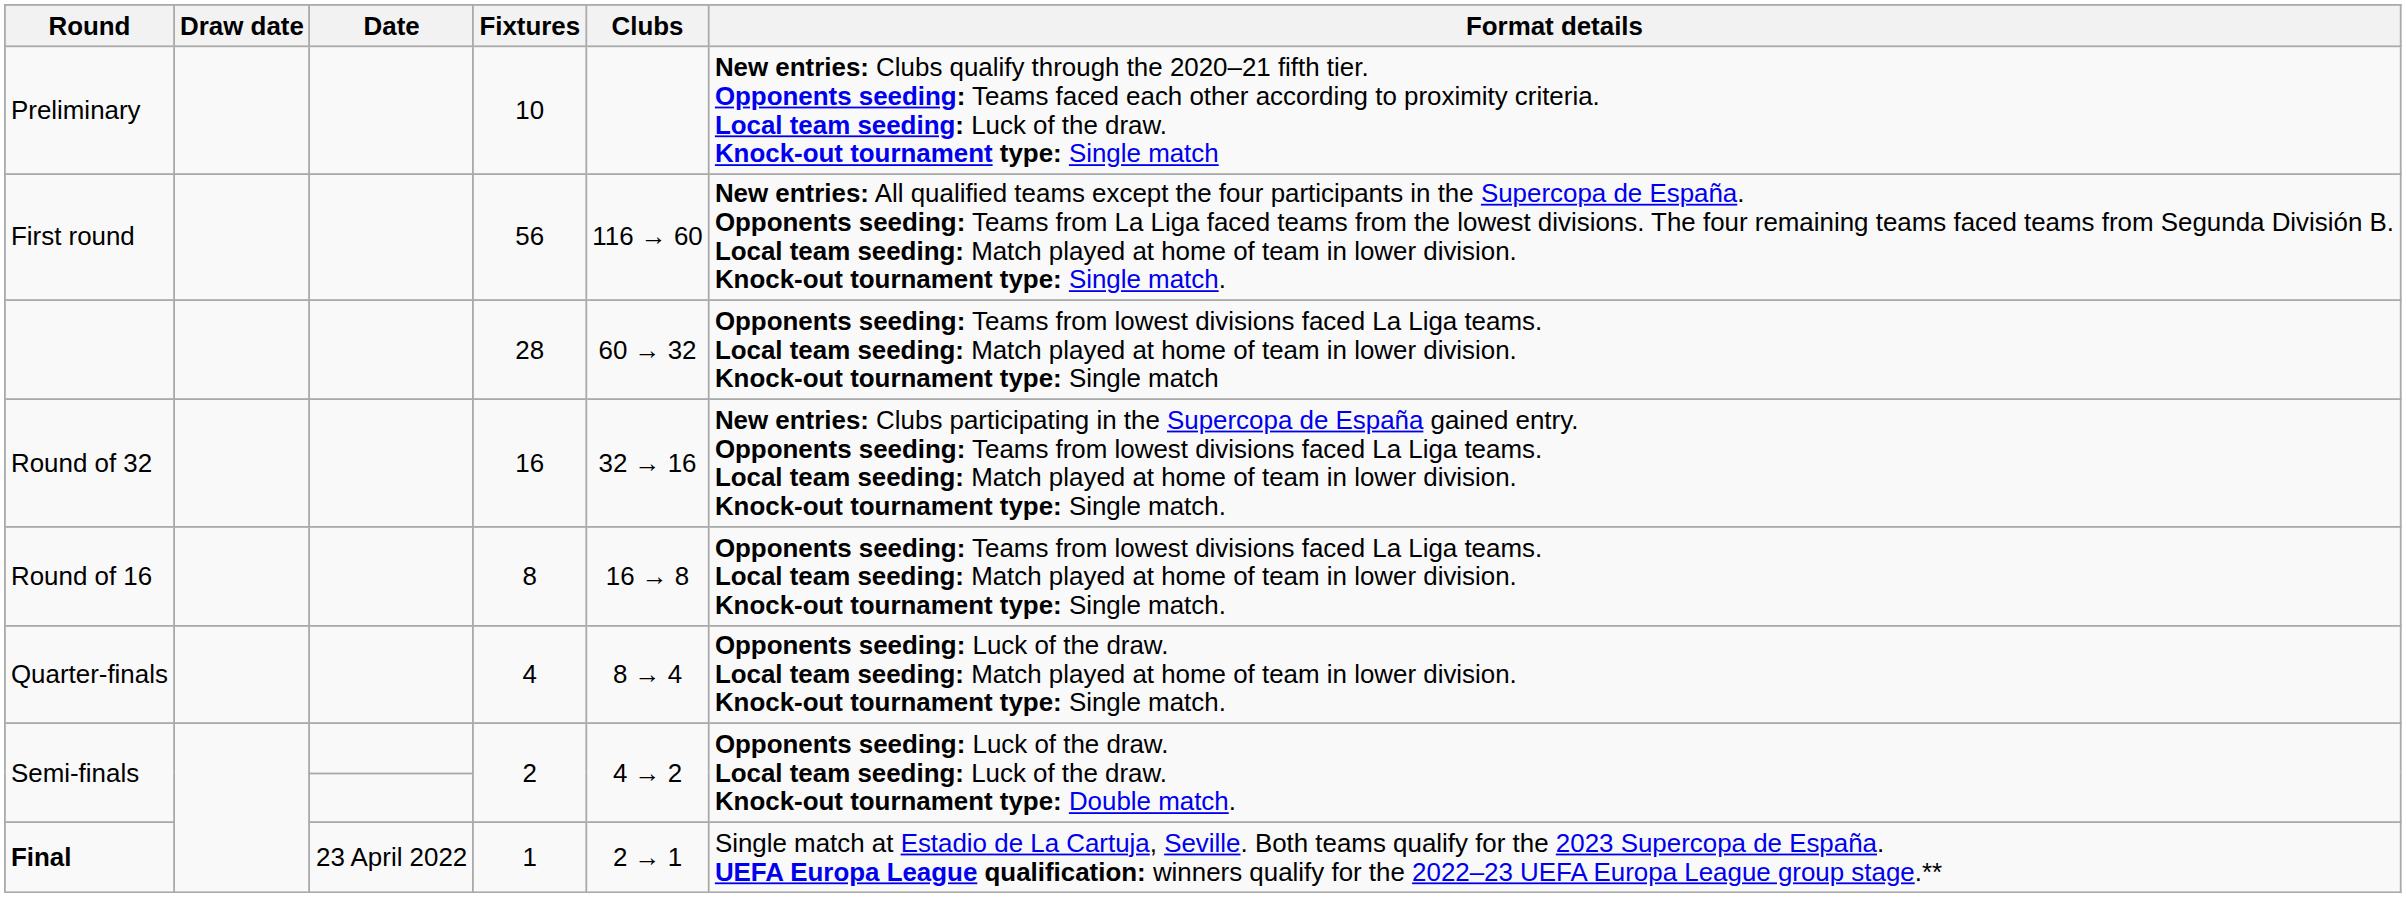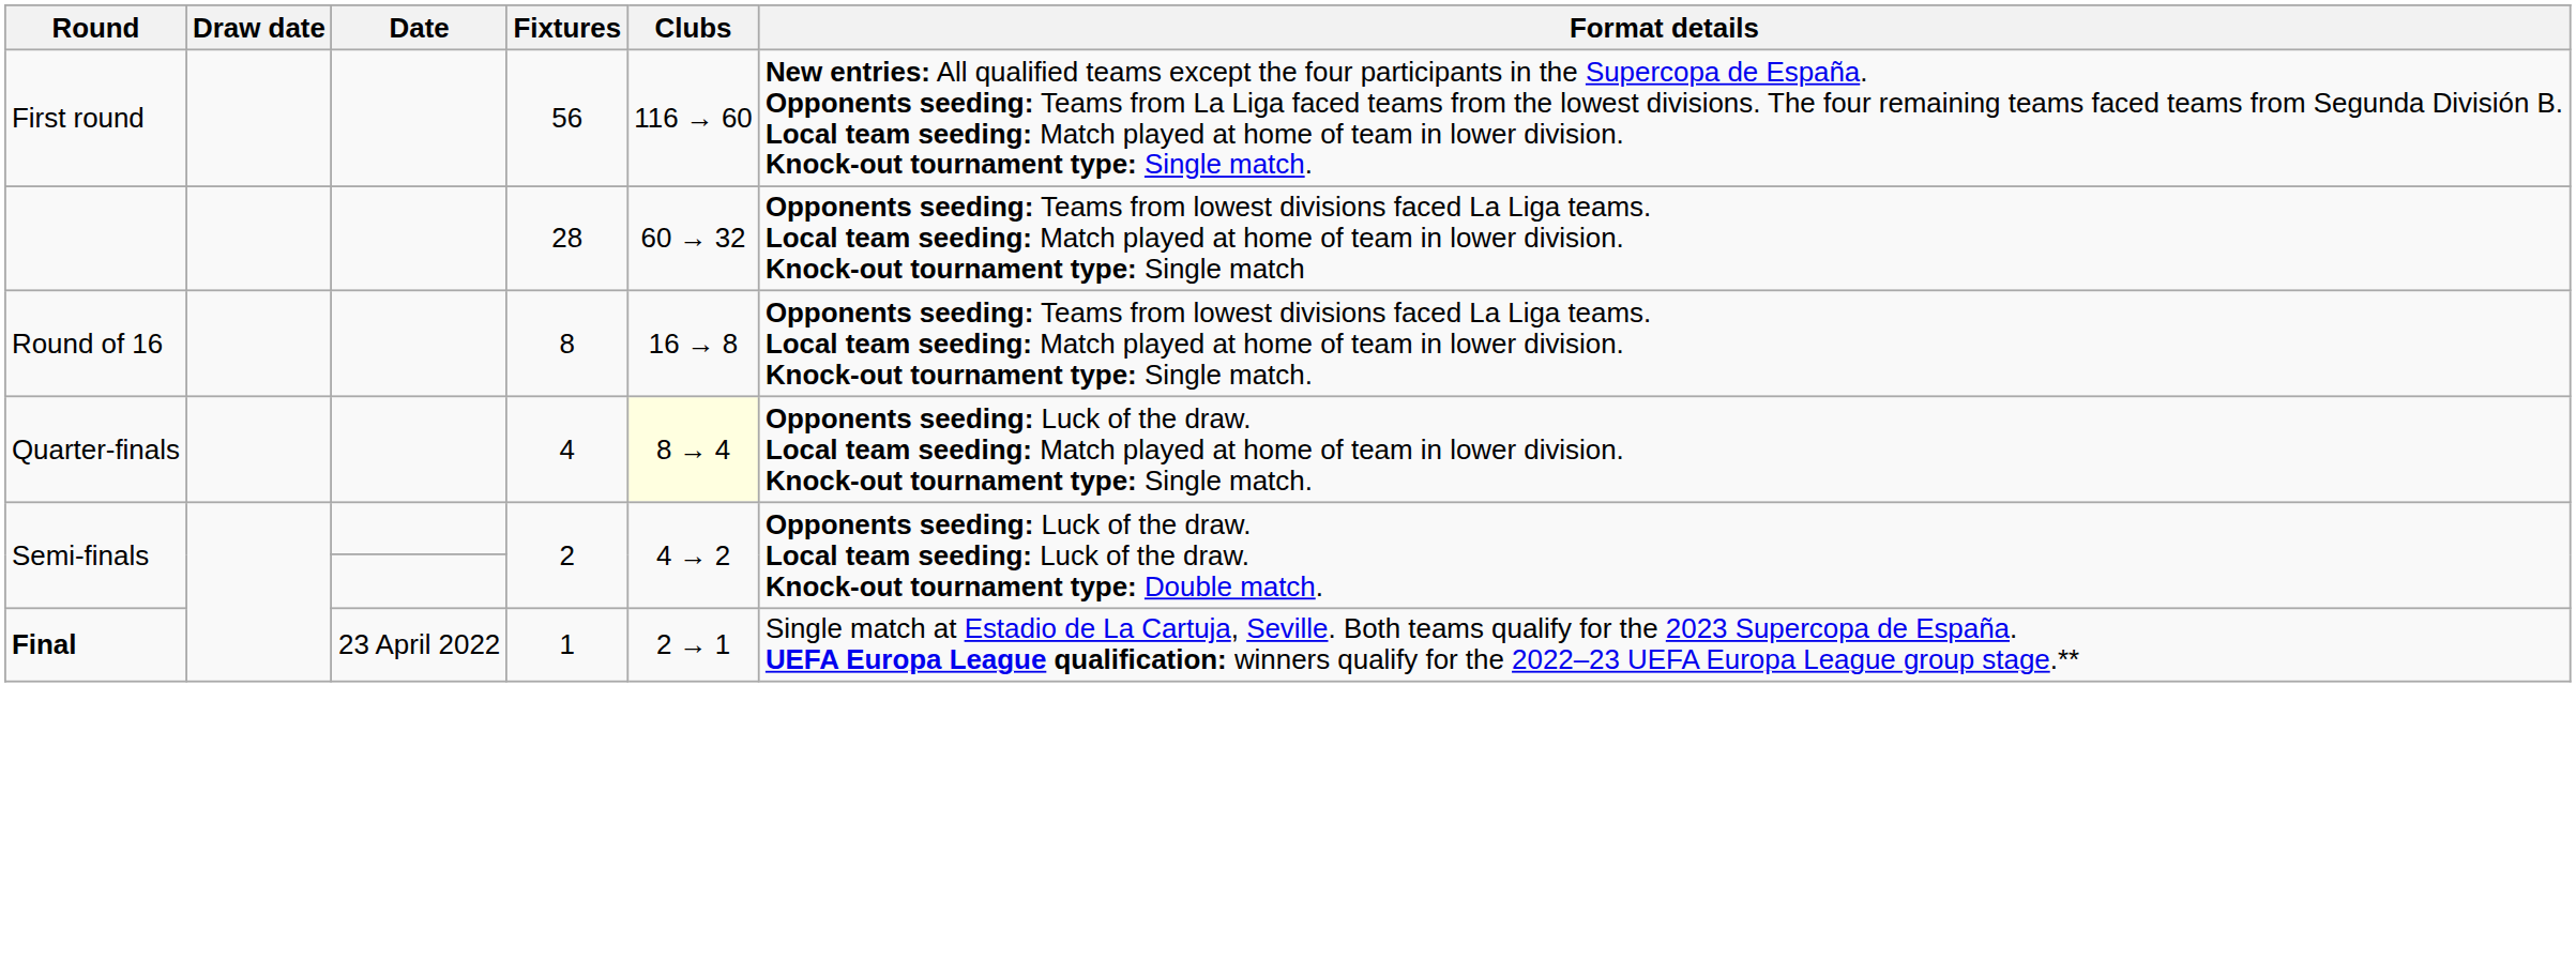- row: Preliminary | 10 | New entries: Clubs qualify through the 2020–21 fifth tier. Opponents seeding: Teams faced each other according to proximity criteria. Local team seeding: Luck of the draw. Knock-out tournament type: Single match
- row: Round of 32 | 16 | 32 → 16 | New entries: Clubs participating in the Supercopa de España gained entry. Opponents seeding: Teams from lowest divisions faced La Liga teams. Local team seeding: Match played at home of team in lower division. Knock-out tournament type: Single match.
Quarter-finals | Clubs: no background -> lightyellow background
